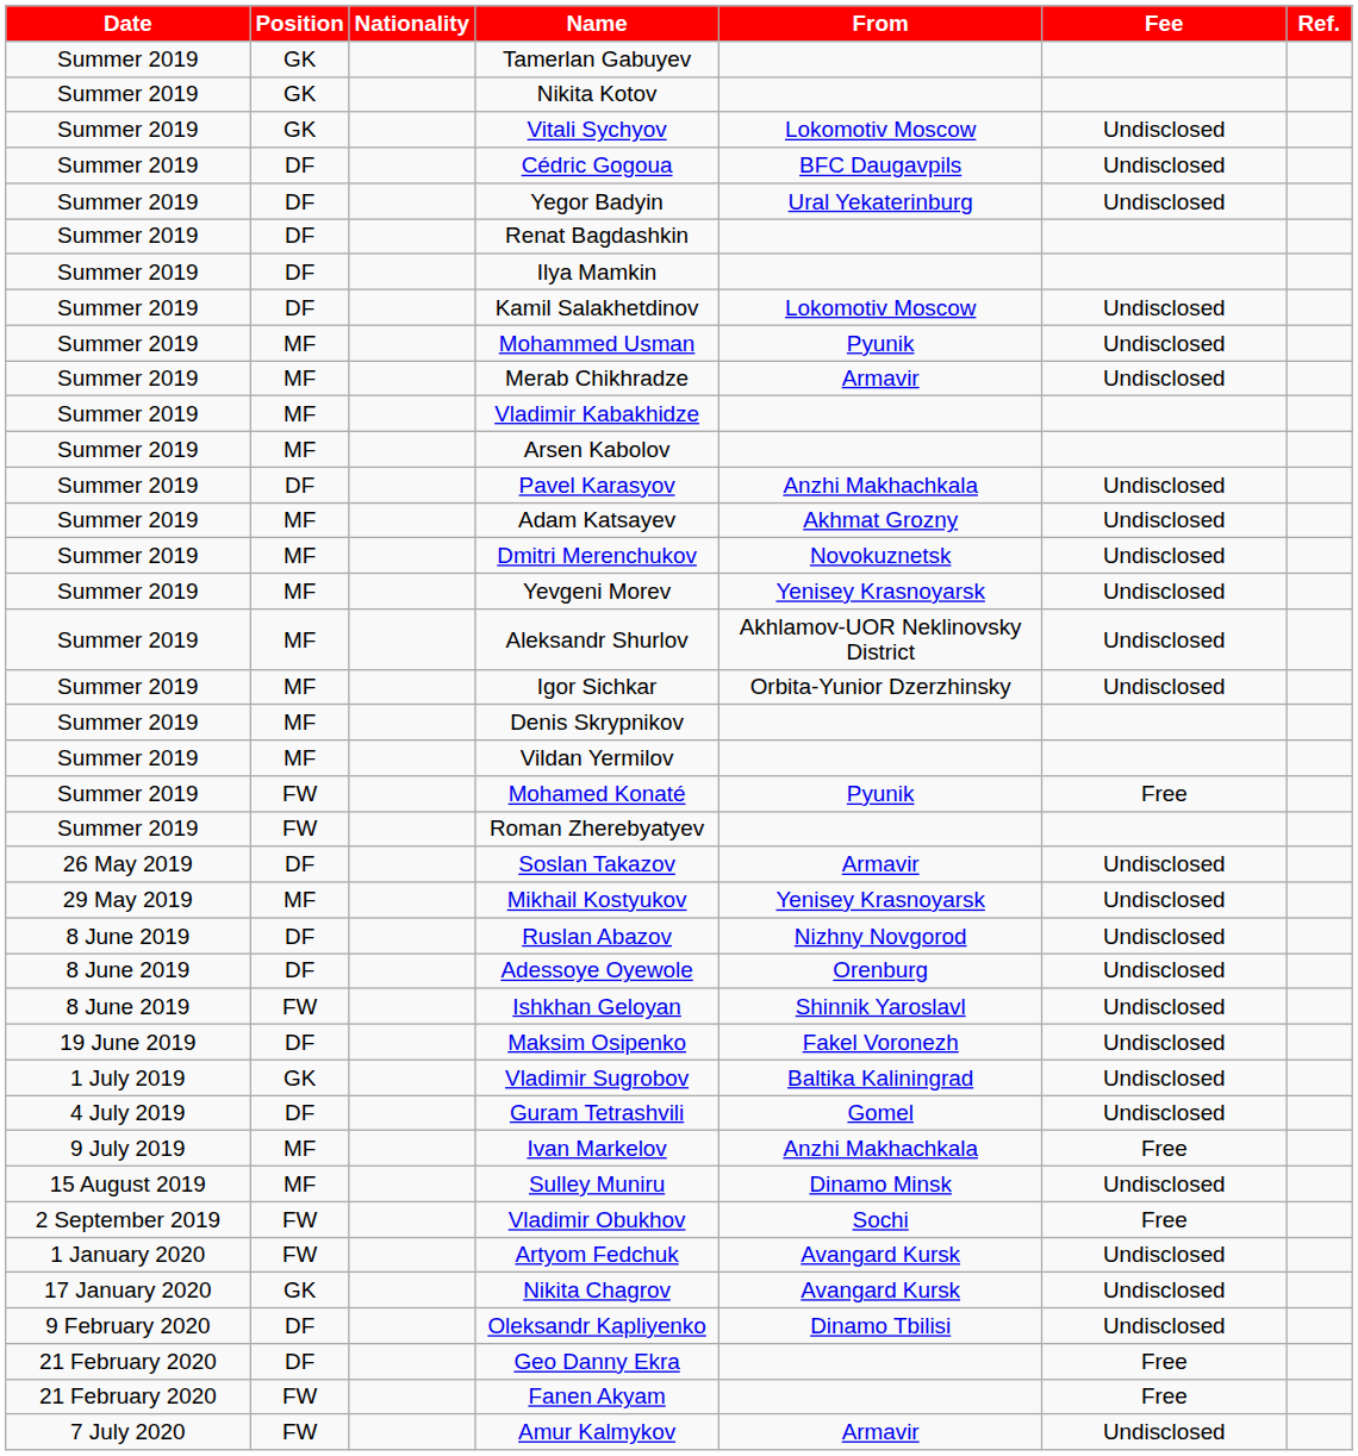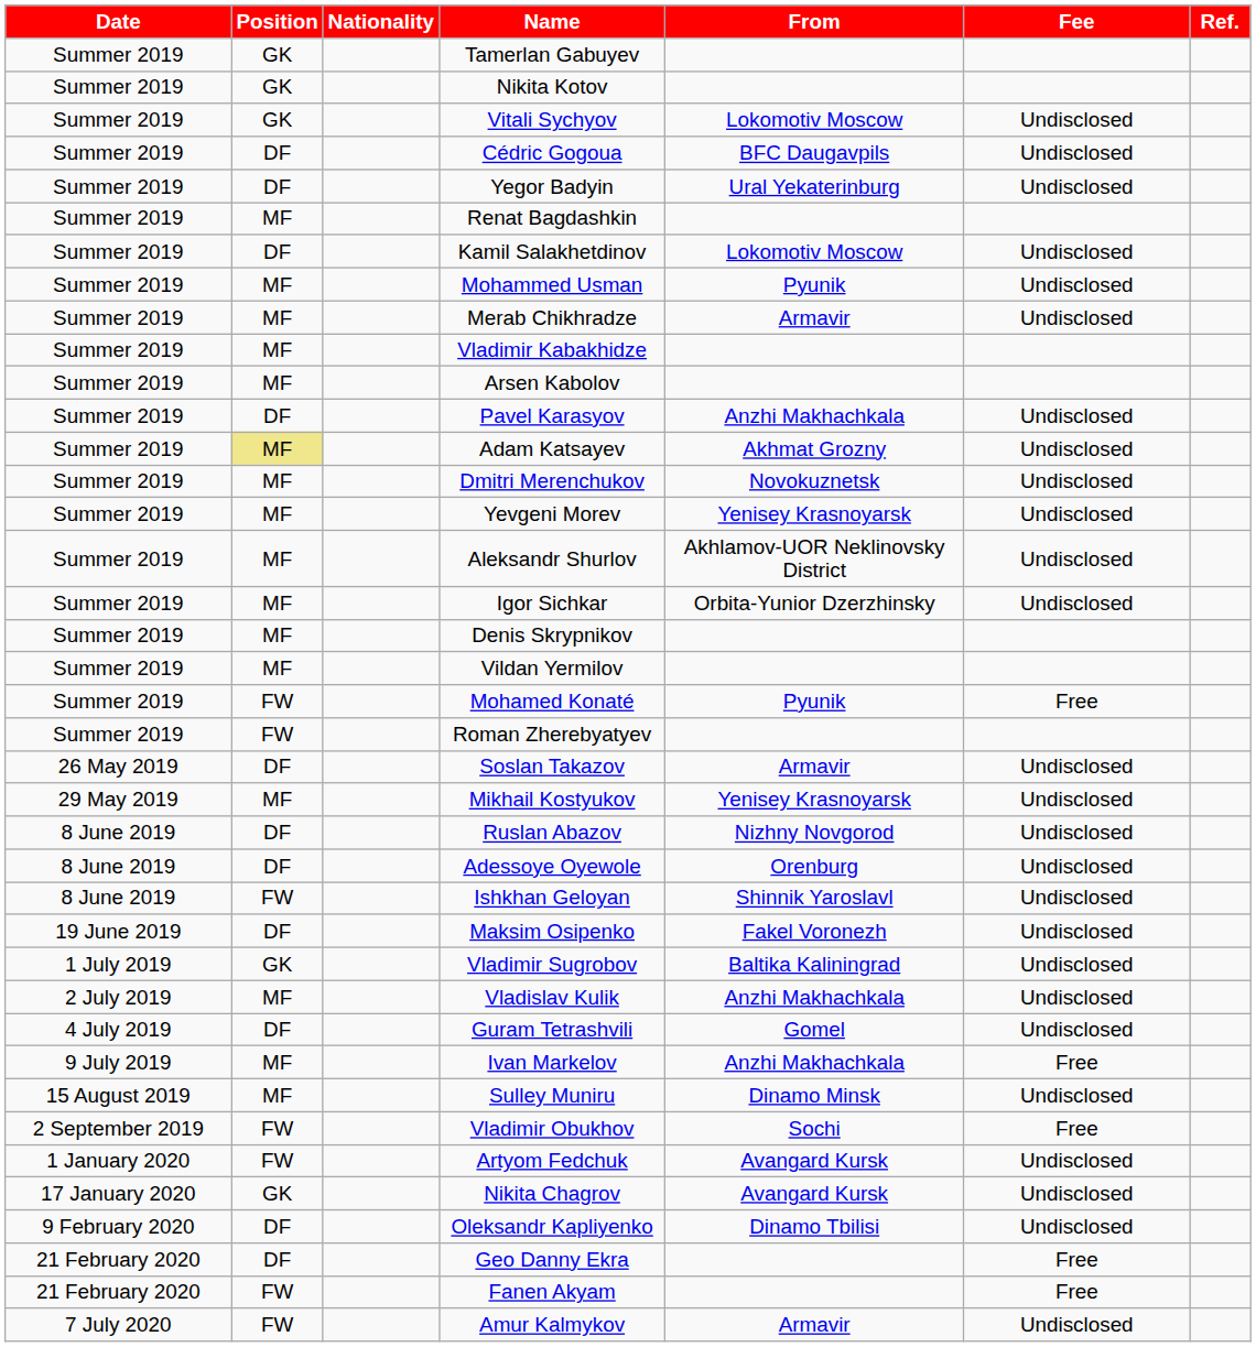Renat Bagdashkin | Position: DF -> MF
- row: Summer 2019 | DF | Ilya Mamkin
Adam Katsayev | Position: no background -> khaki background
+ row: 2 July 2019 | MF | Vladislav Kulik | Anzhi Makhachkala | Undisclosed
